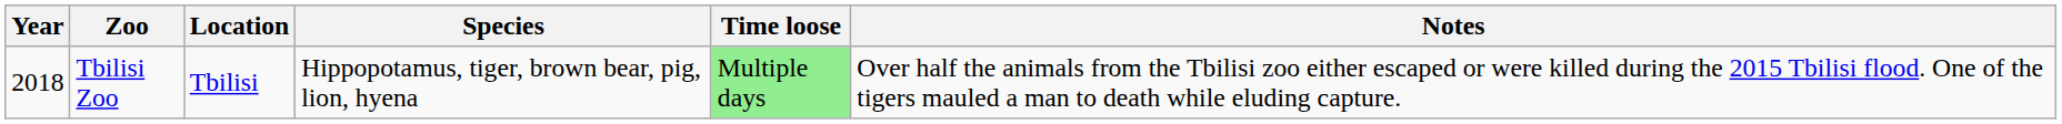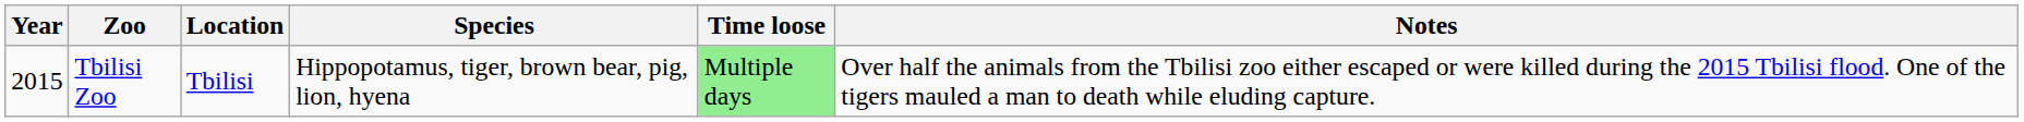Tbilisi Zoo | Year: 2018 -> 2015
